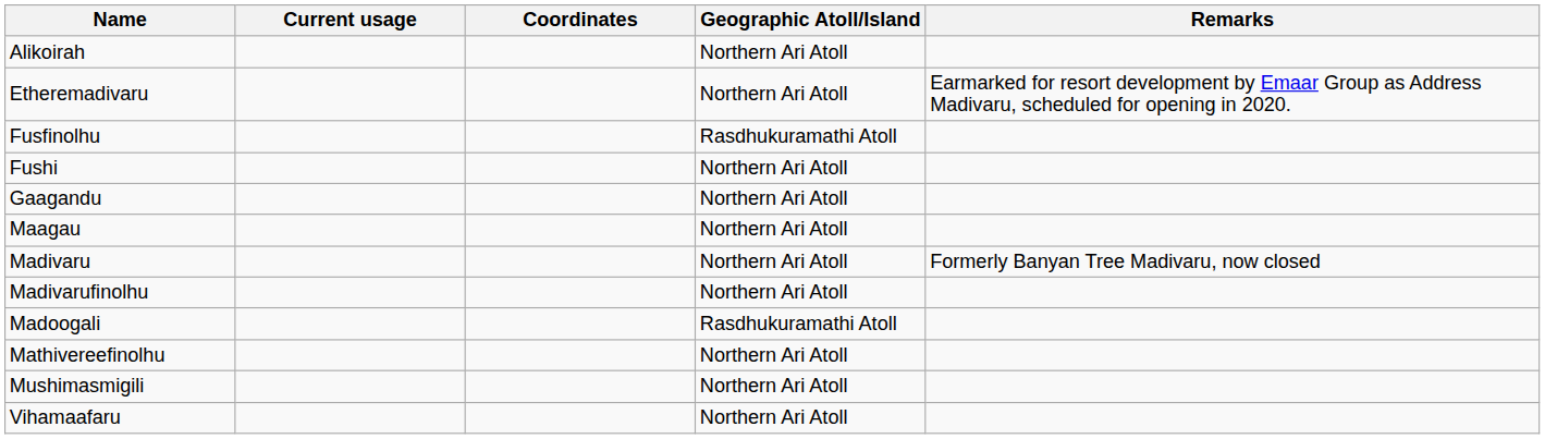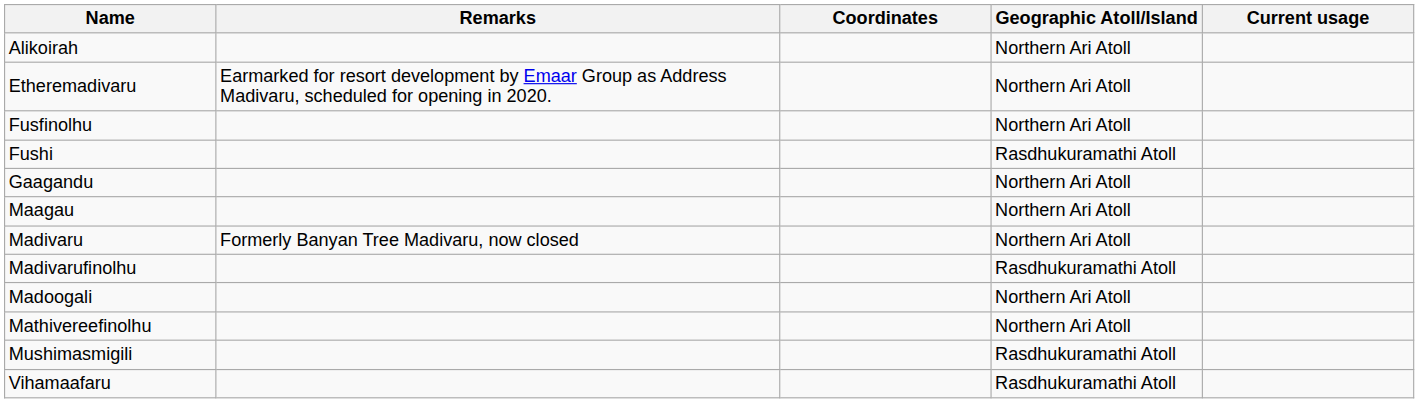columns swapped: Current usage <-> Remarks
Fusfinolhu | Geographic Atoll/Island: Rasdhukuramathi Atoll -> Northern Ari Atoll
Fushi | Geographic Atoll/Island: Northern Ari Atoll -> Rasdhukuramathi Atoll
Madivarufinolhu | Geographic Atoll/Island: Northern Ari Atoll -> Rasdhukuramathi Atoll
Madoogali | Geographic Atoll/Island: Rasdhukuramathi Atoll -> Northern Ari Atoll
Mushimasmigili | Geographic Atoll/Island: Northern Ari Atoll -> Rasdhukuramathi Atoll
Vihamaafaru | Geographic Atoll/Island: Northern Ari Atoll -> Rasdhukuramathi Atoll
